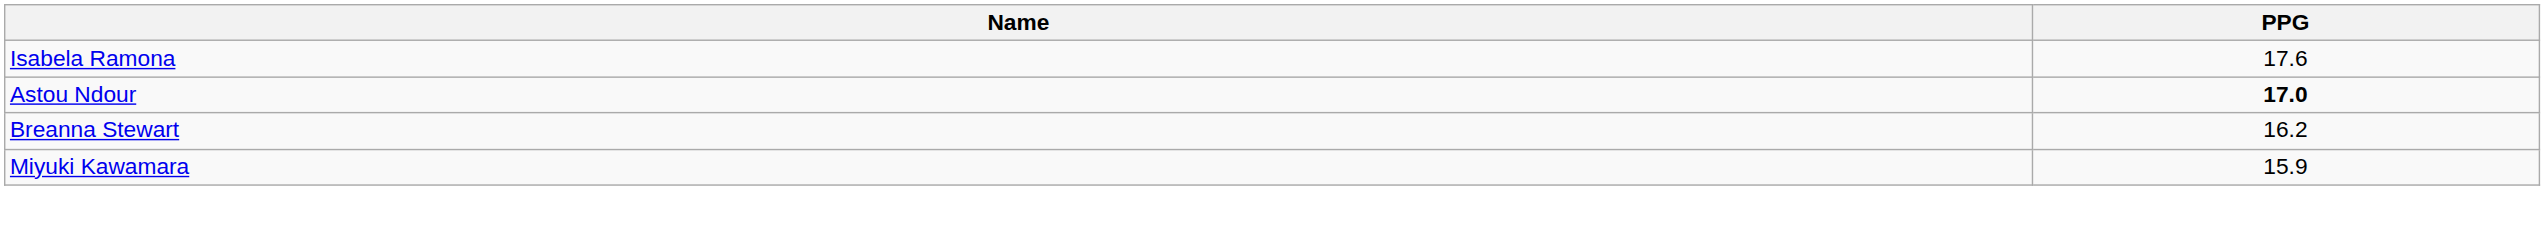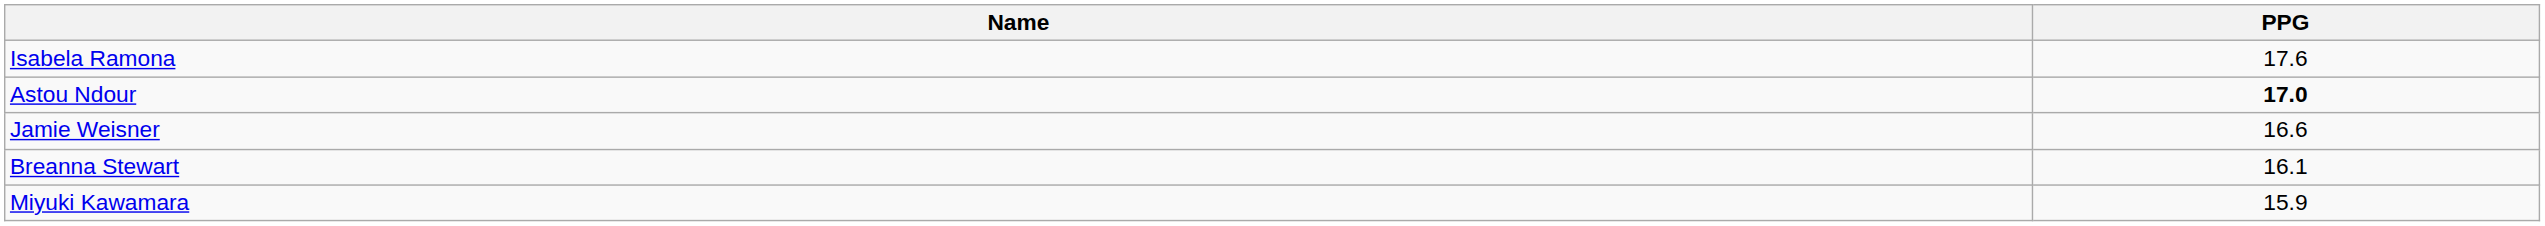+ row: Jamie Weisner | 16.6
Breanna Stewart | PPG: 16.2 -> 16.1
